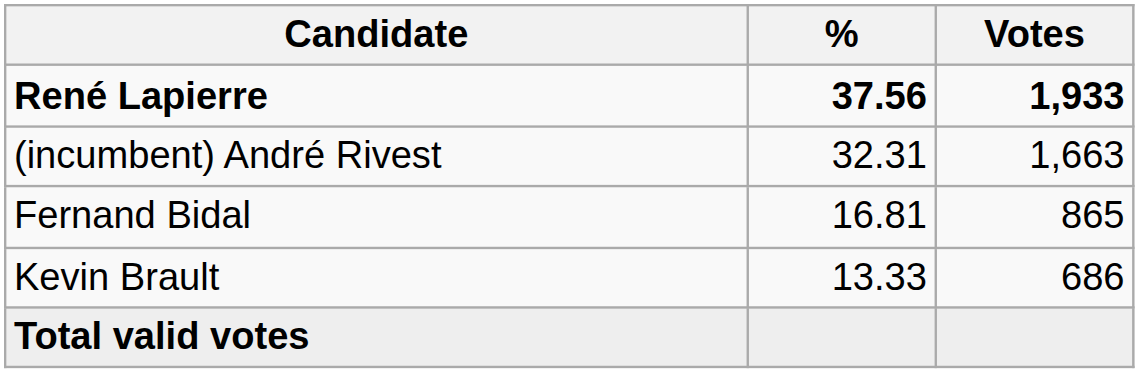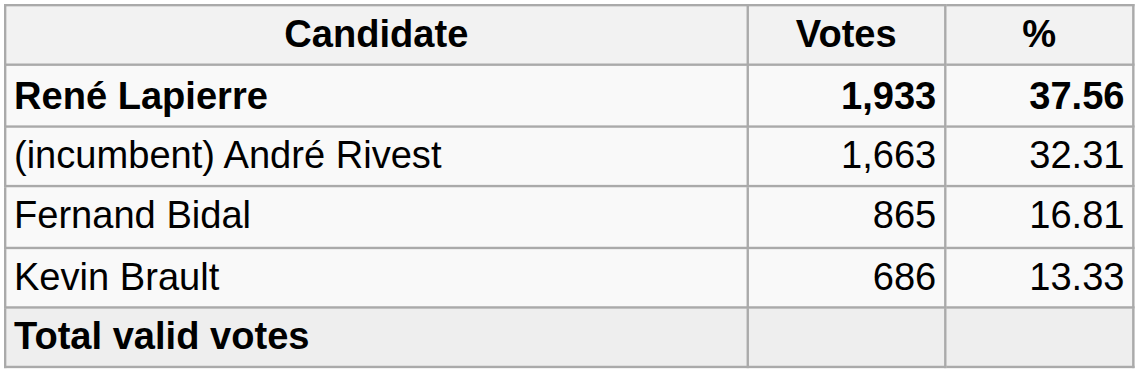columns swapped: Votes <-> %
